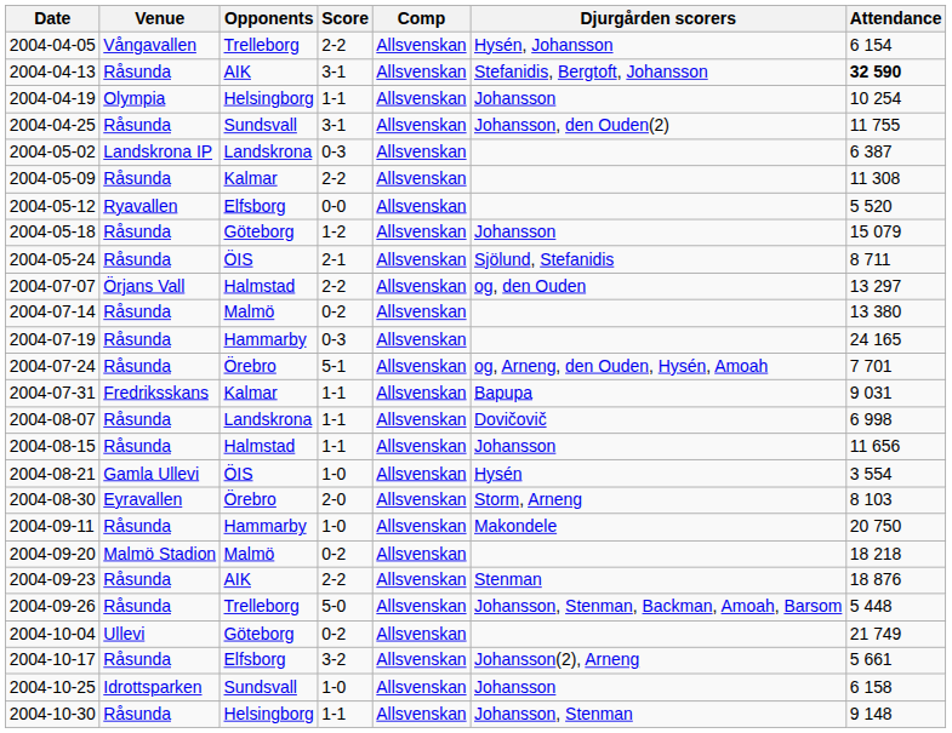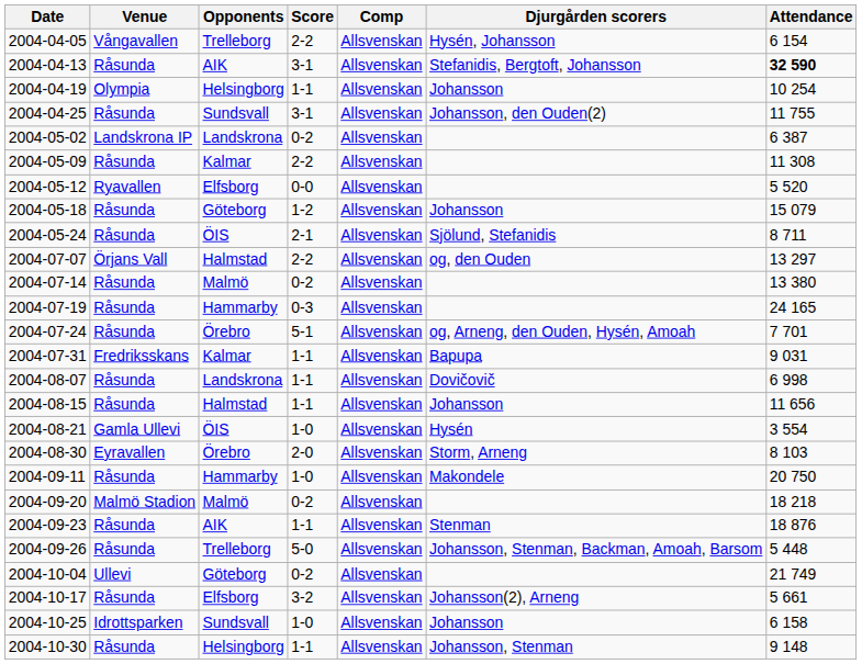2004-05-02 | Score: 0-3 -> 0-2
2004-09-23 | Score: 2-2 -> 1-1
